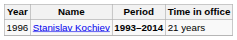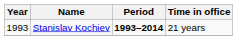Stanislav Kochiev | Year: 1996 -> 1993
